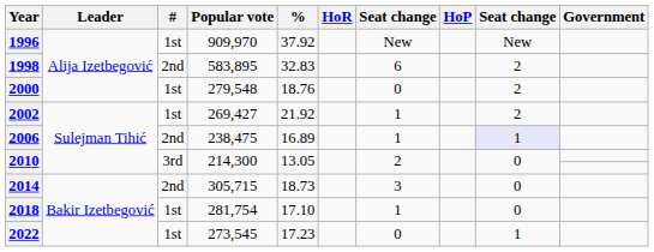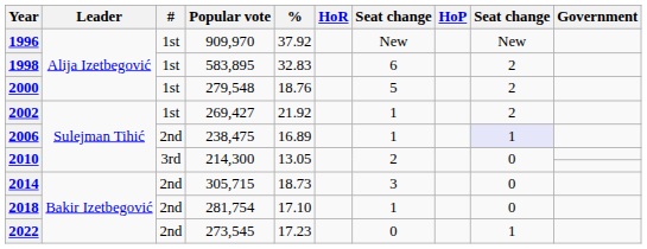1998 | #: 2nd -> 1st
2000 | column 7: 0 -> 5
2018 | #: 1st -> 2nd
2022 | #: 1st -> 2nd
